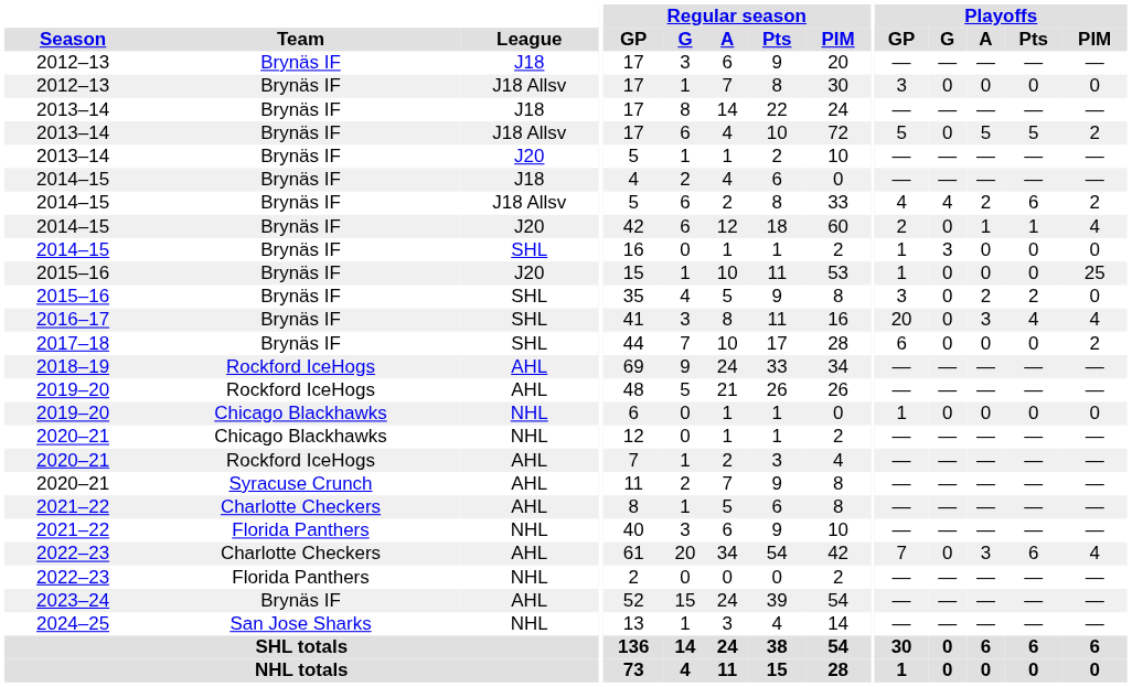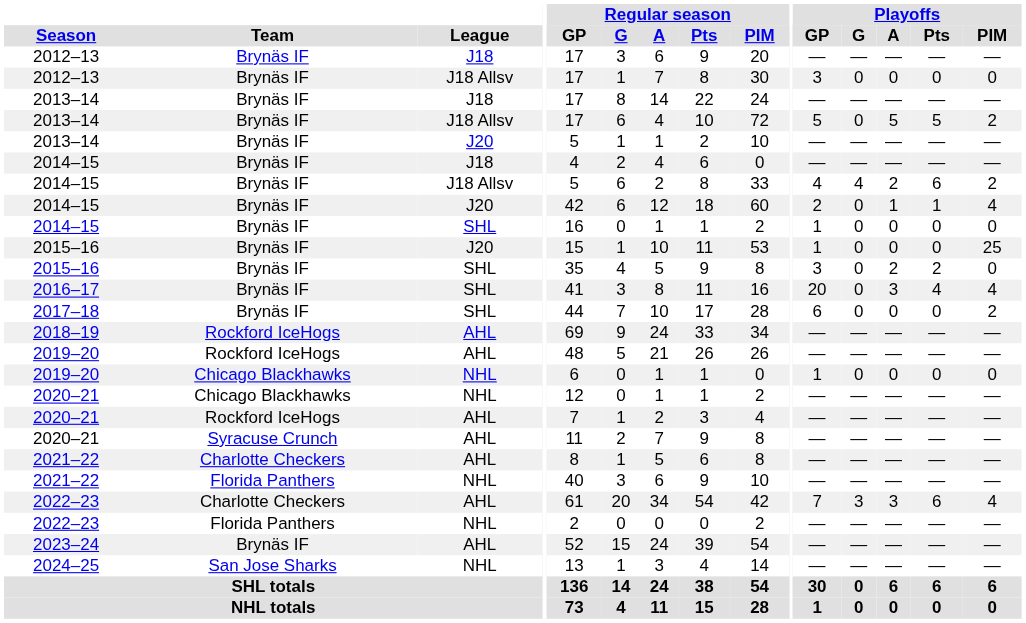2014–15 / SHL | Playoffs / G: 3 -> 0
2022–23 / AHL | Playoffs / G: 0 -> 3
